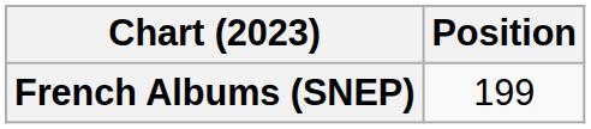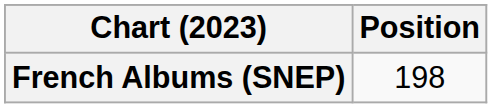French Albums (SNEP) | Position: 199 -> 198
